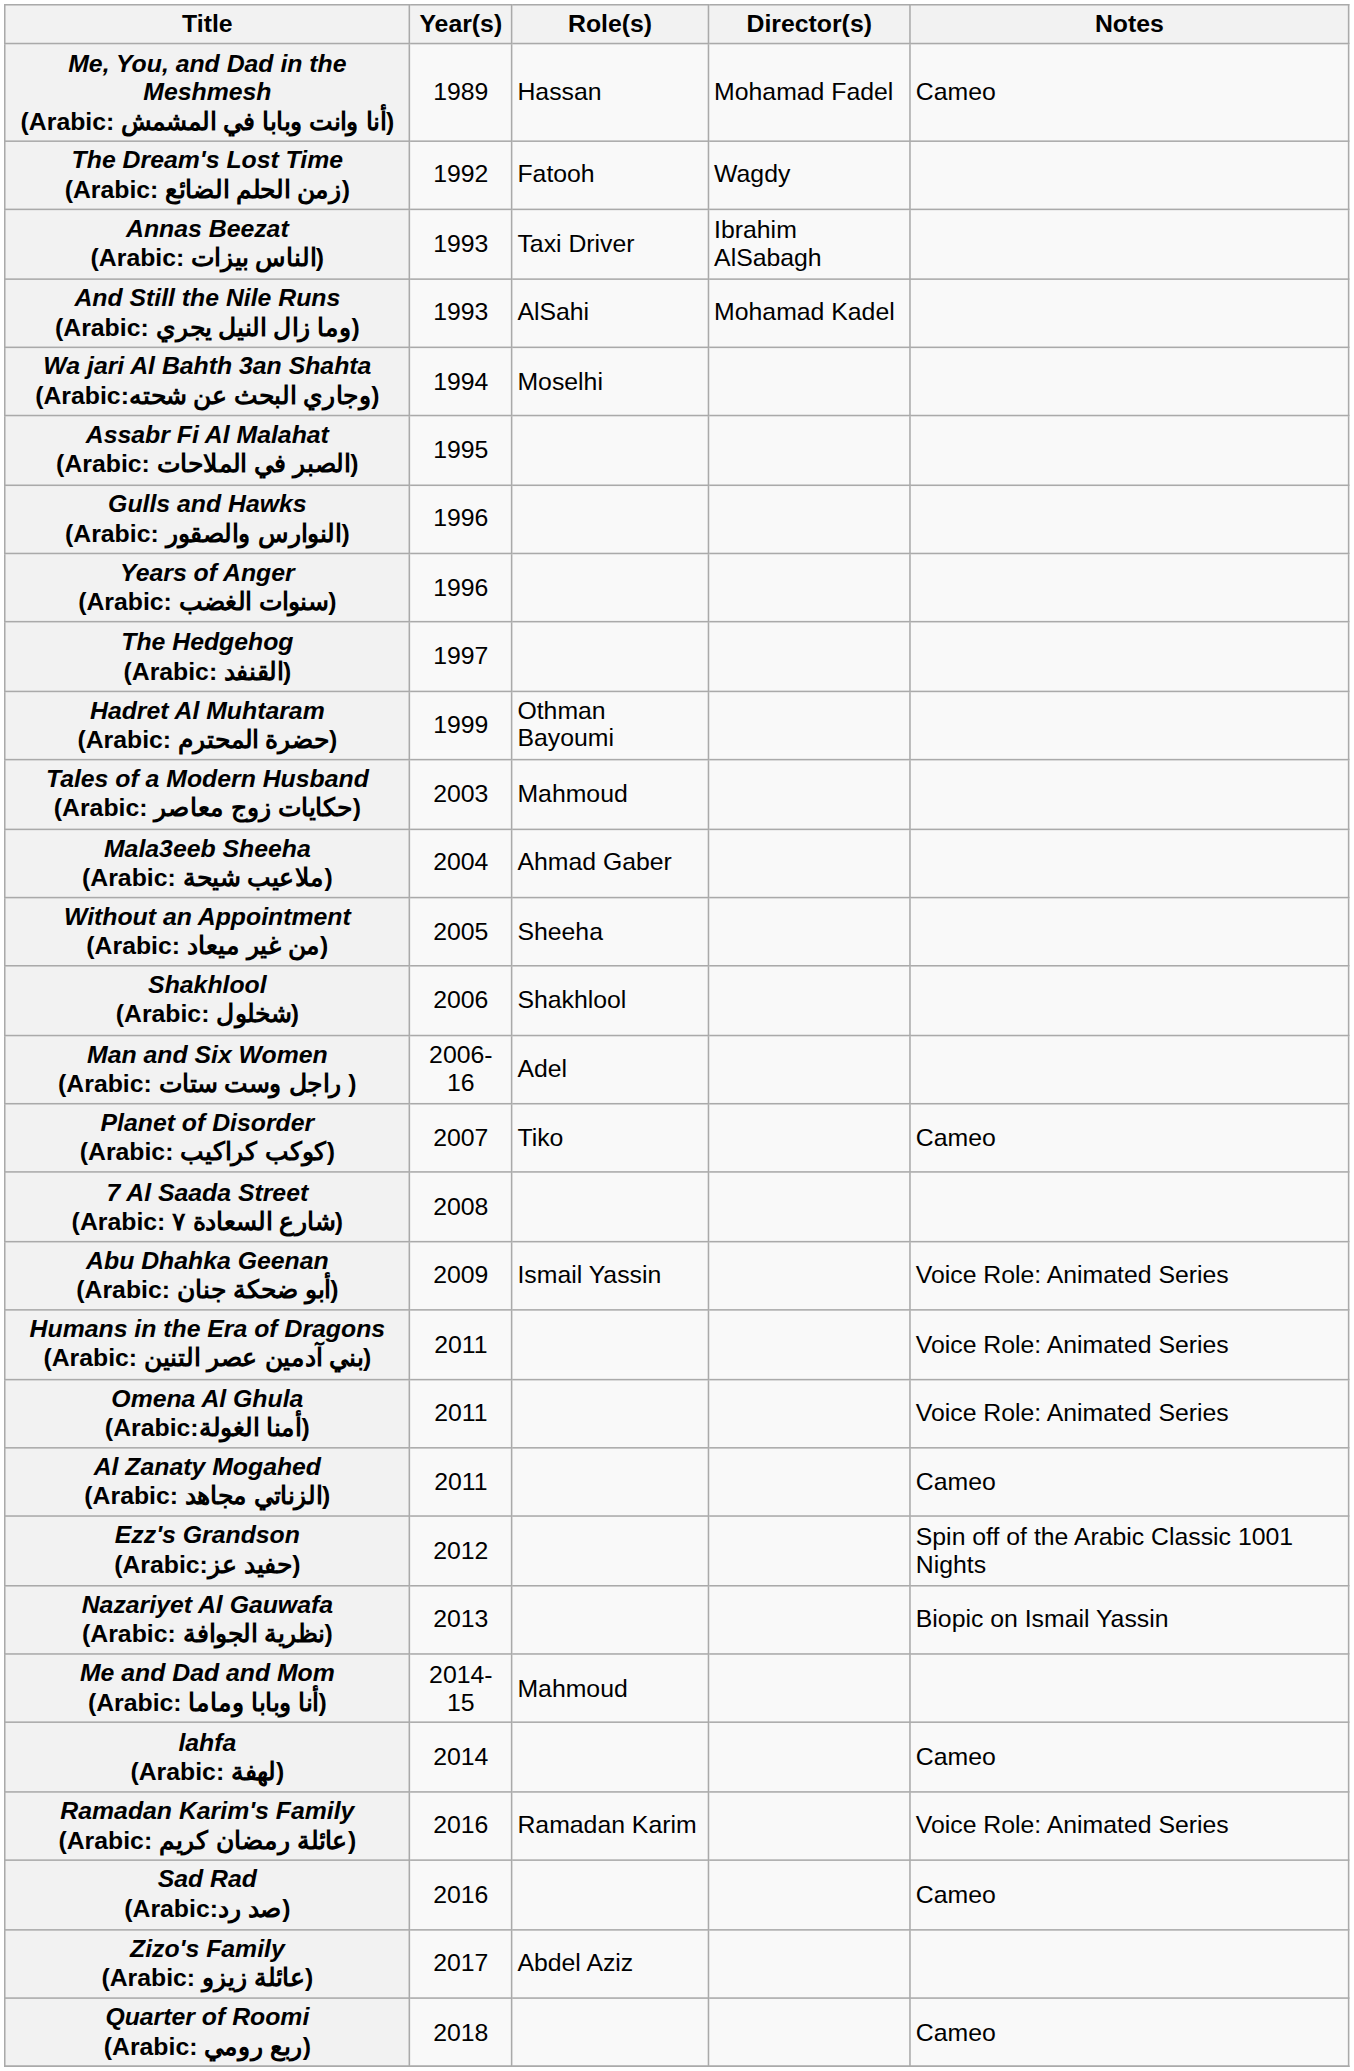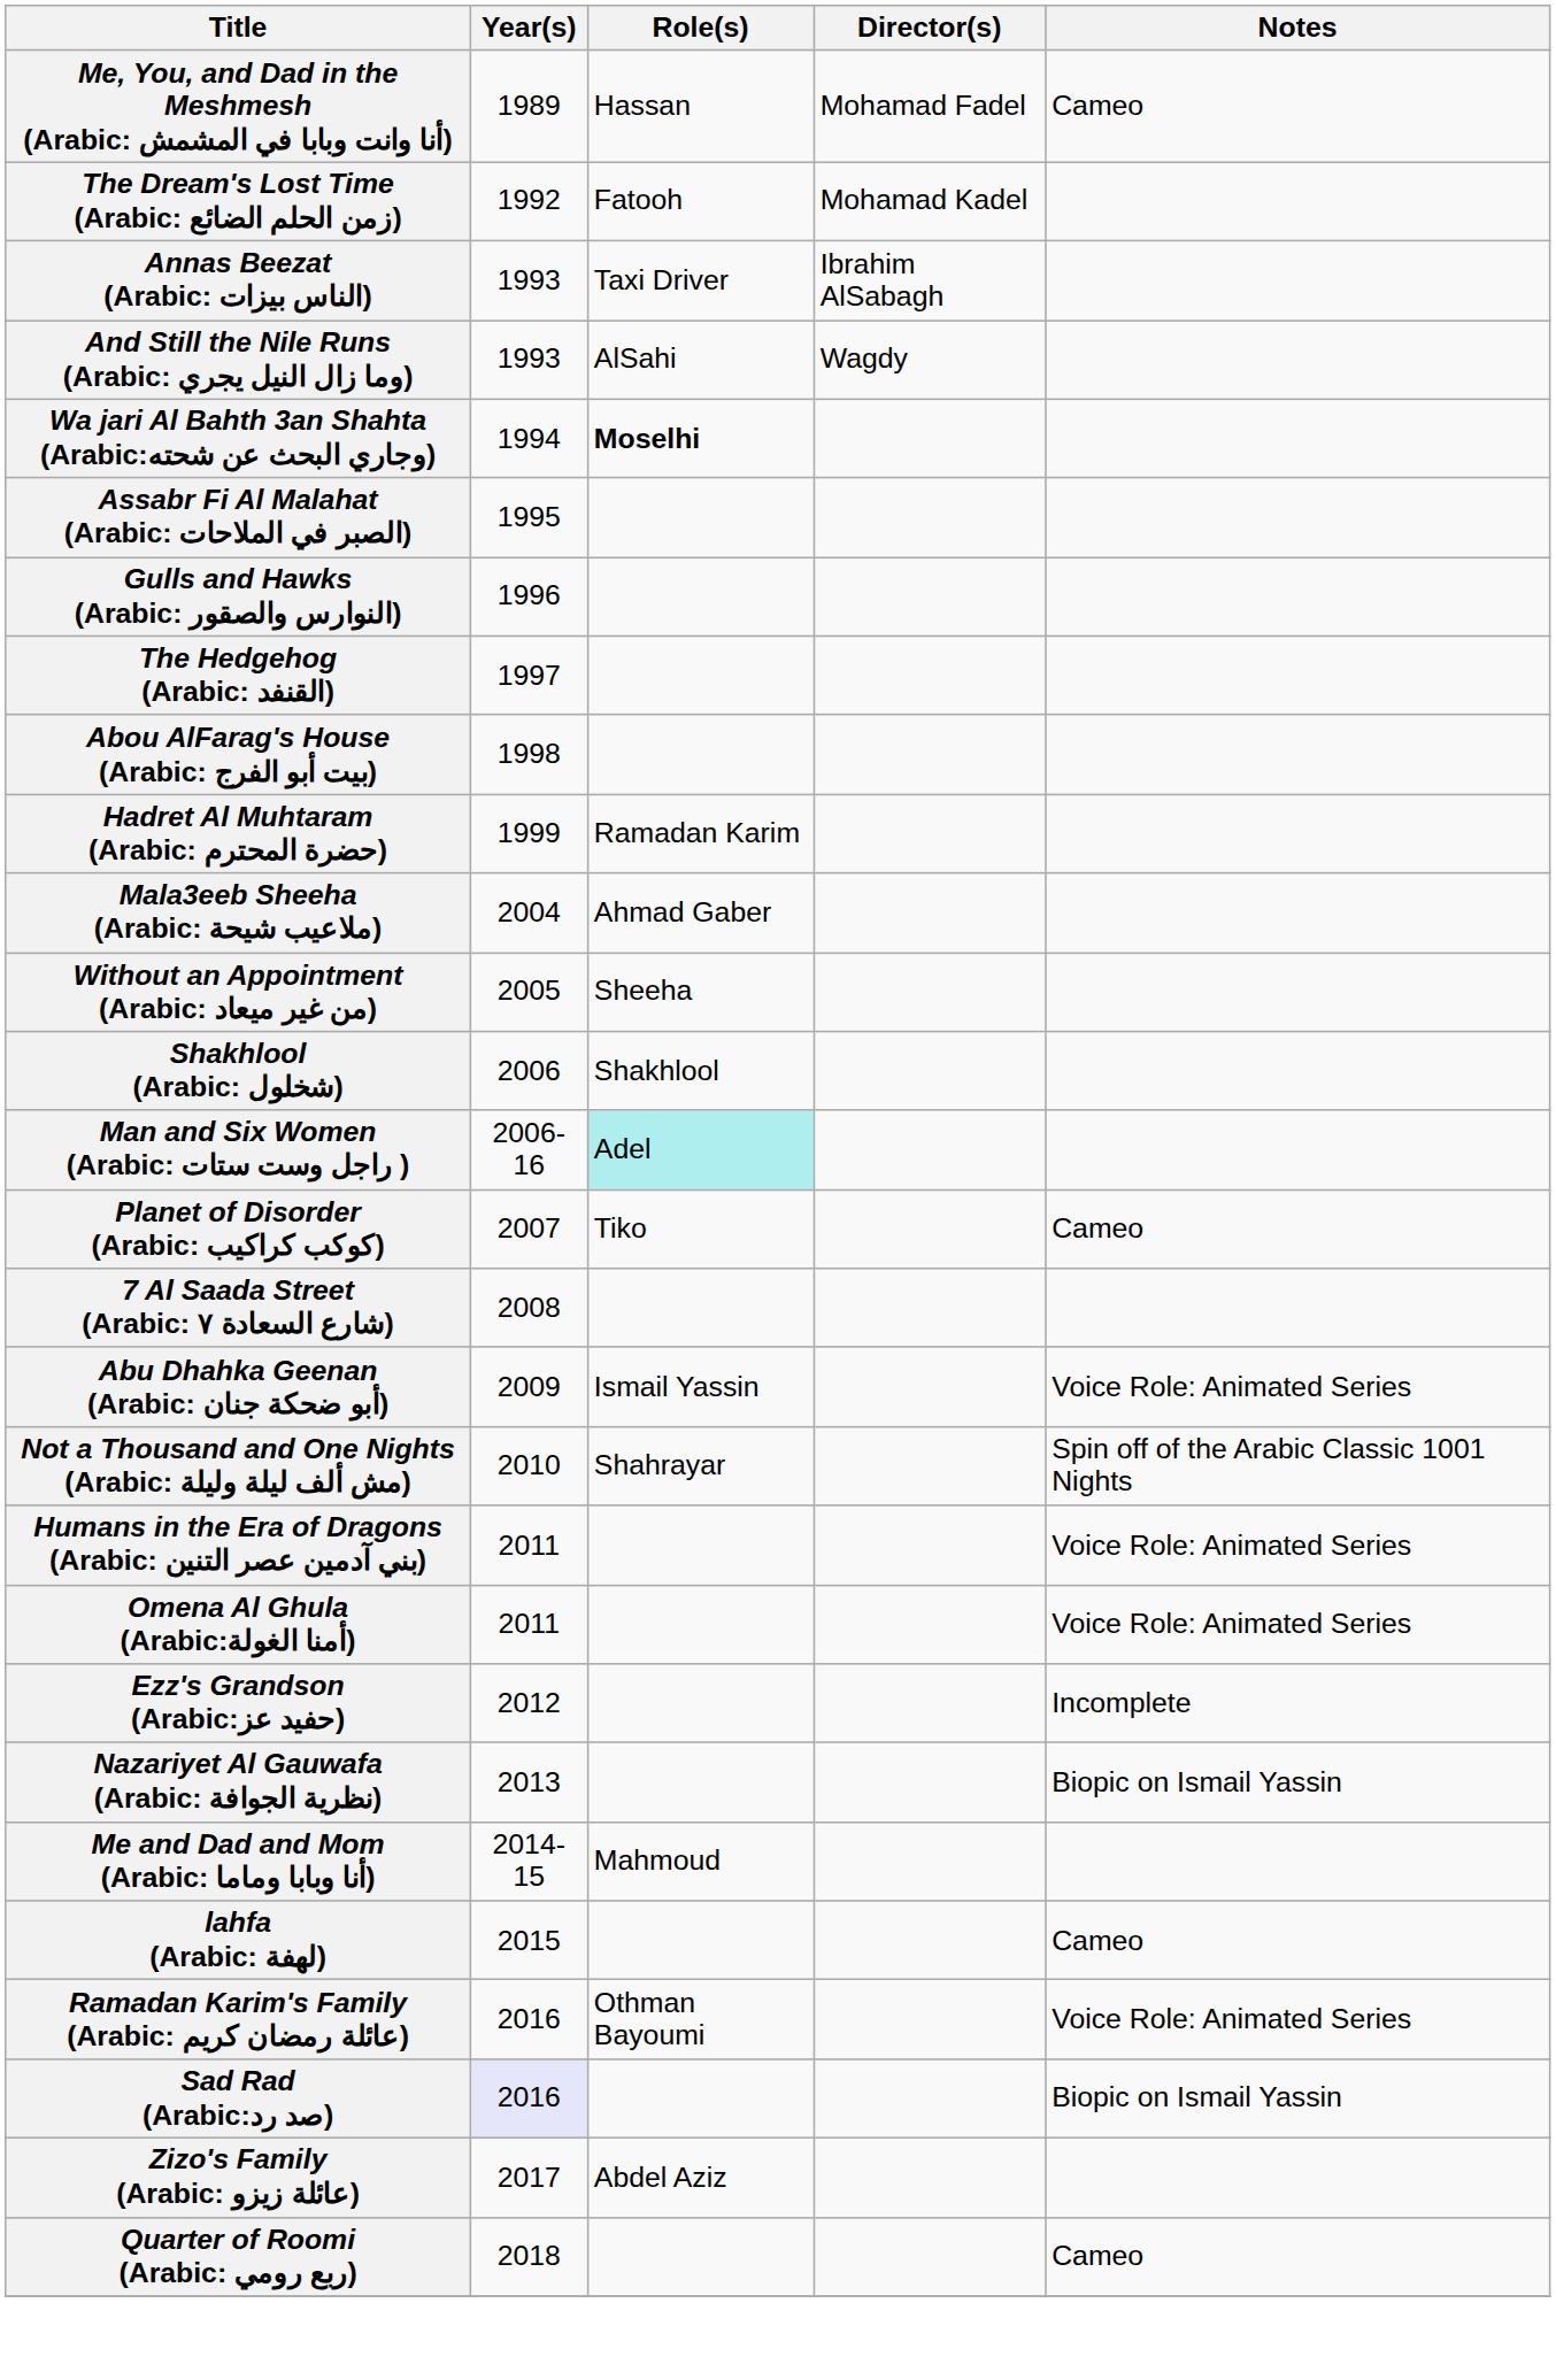The Dream's Lost Time (Arabic: زمن الحلم الضائع) | Director(s): Wagdy -> Mohamad Kadel
And Still the Nile Runs (Arabic: وما زال النيل يجري) | Director(s): Mohamad Kadel -> Wagdy
Wa jari Al Bahth 3an Shahta (Arabic:وجاري البحث عن شحته) | Role(s): normal -> bold
- row: Years of Anger (Arabic: سنوات الغضب) | 1996
+ row: Abou AlFarag's House (Arabic: بيت أبو الفرج) | 1998
Hadret Al Muhtaram (Arabic: حضرة المحترم) | Role(s): Othman Bayoumi -> Ramadan Karim
- row: Tales of a Modern Husband (Arabic: حكايات زوج معاصر) | 2003 | Mahmoud
Man and Six Women (Arabic: راجل وست ستات ) | Role(s): no background -> paleturquoise background
+ row: Not a Thousand and One Nights (Arabic: مش ألف ليلة وليلة) | 2010 | Shahrayar | Spin off of the Arabic Classic 1001 Nights
- row: Al Zanaty Mogahed (Arabic: الزناتي مجاهد) | 2011 | Cameo
Ezz's Grandson (Arabic:حفيد عز) | Notes: Spin off of the Arabic Classic 1001 Nights -> Incomplete
lahfa (Arabic: لهفة) | Year(s): 2014 -> 2015
Ramadan Karim's Family (Arabic: عائلة رمضان كريم) | Role(s): Ramadan Karim -> Othman Bayoumi
Sad Rad (Arabic:صد رد) | Year(s): no background -> lavender background
Sad Rad (Arabic:صد رد) | Notes: Cameo -> Biopic on Ismail Yassin
